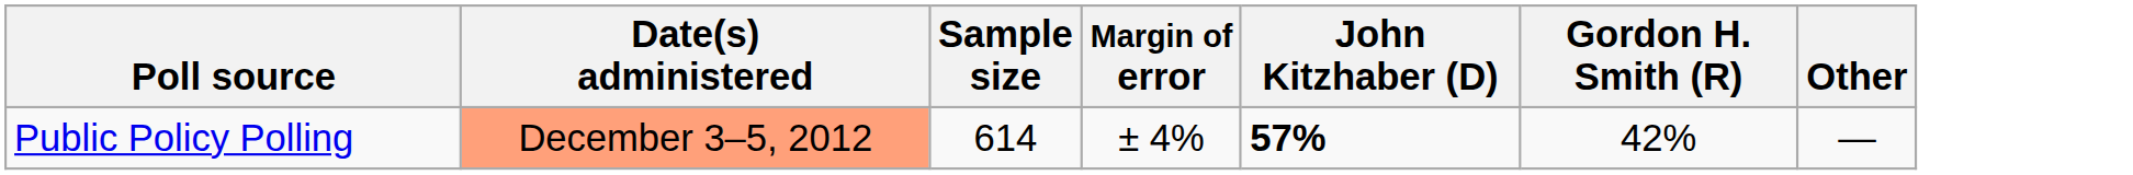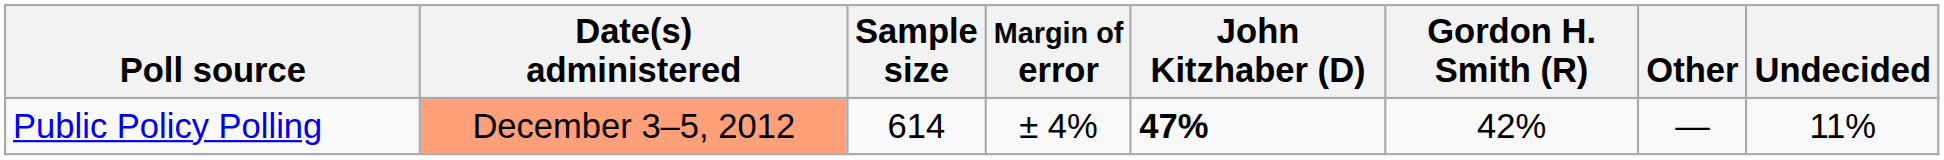+ column: Undecided | 11%
Public Policy Polling | John Kitzhaber (D): 57% -> 47%
